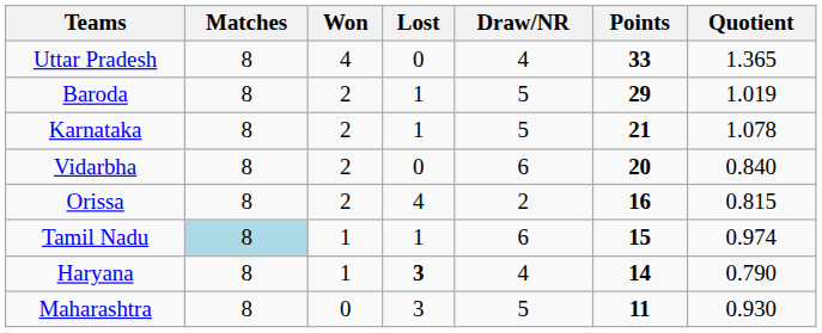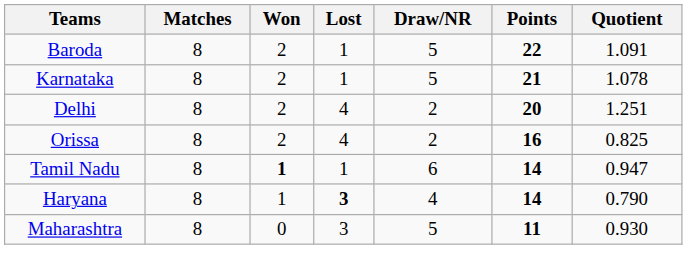- row: Uttar Pradesh | 8 | 4 | 0 | 4 | 33 | 1.365
Baroda | Points: 29 -> 22
Baroda | Quotient: 1.019 -> 1.091
+ row: Delhi | 8 | 2 | 4 | 2 | 20 | 1.251
- row: Vidarbha | 8 | 2 | 0 | 6 | 20 | 0.840
Orissa | Quotient: 0.815 -> 0.825
Tamil Nadu | Matches: lightblue background -> no background
Tamil Nadu | Won: normal -> bold
Tamil Nadu | Points: 15 -> 14
Tamil Nadu | Quotient: 0.974 -> 0.947
